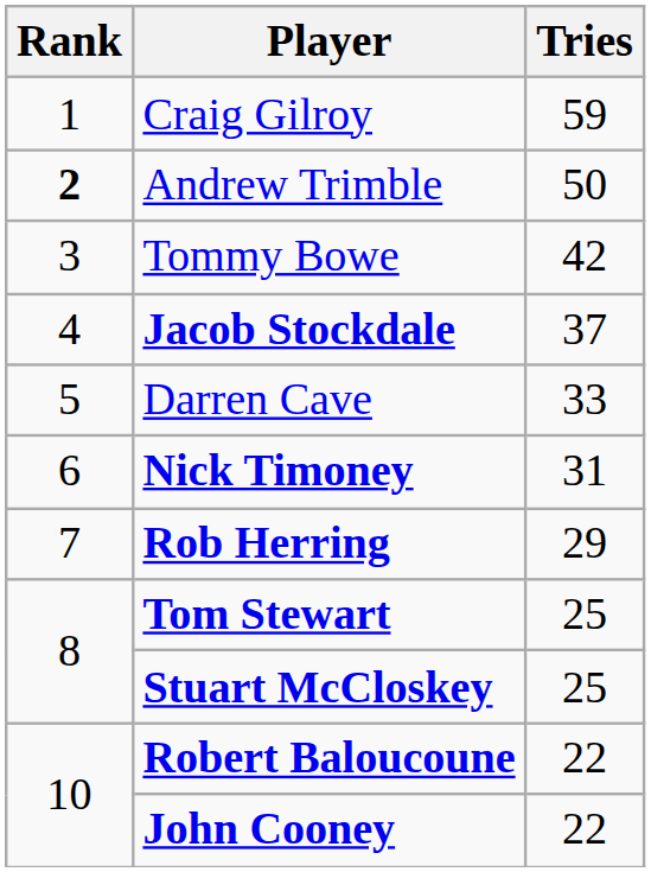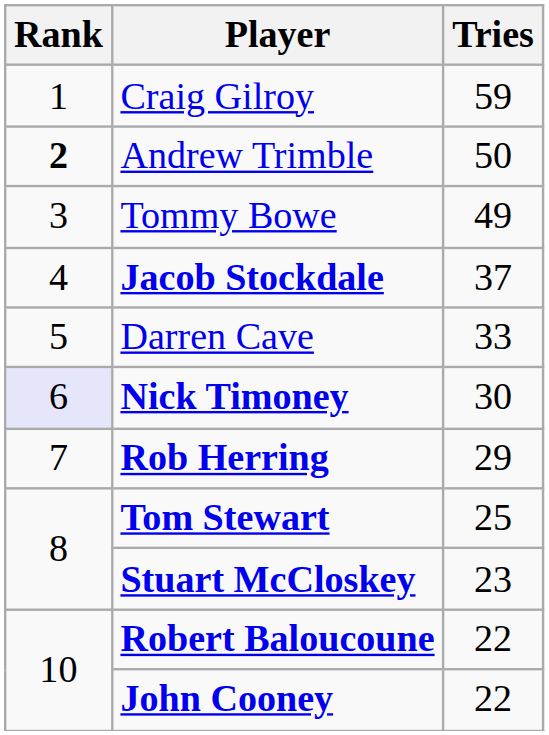Tommy Bowe | Tries: 42 -> 49
Nick Timoney | Rank: no background -> lavender background
Nick Timoney | Tries: 31 -> 30
Stuart McCloskey | Tries: 25 -> 23
